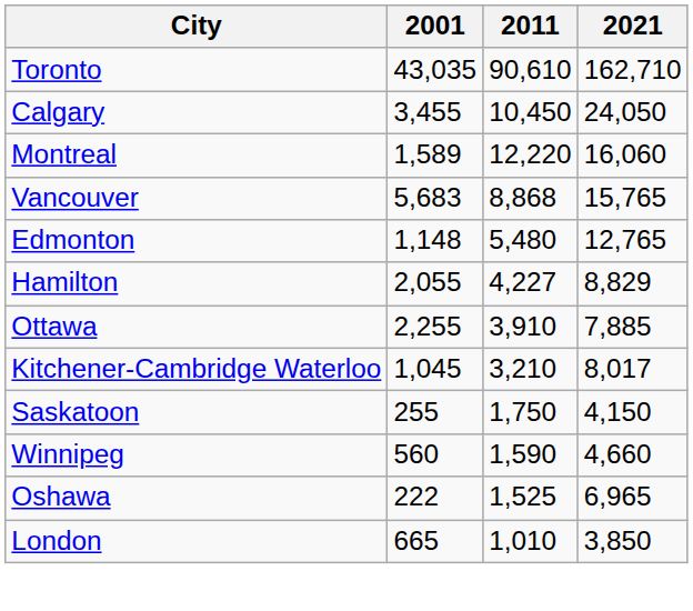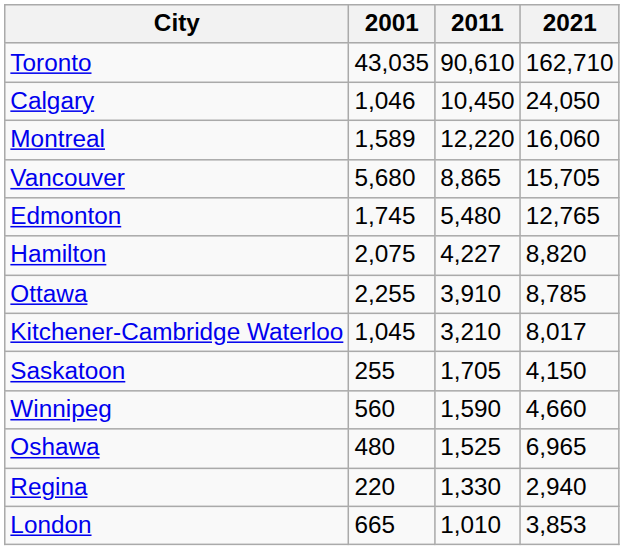Calgary | 2001: 3,455 -> 1,046
Vancouver | 2001: 5,683 -> 5,680
Vancouver | 2011: 8,868 -> 8,865
Vancouver | 2021: 15,765 -> 15,705
Edmonton | 2001: 1,148 -> 1,745
Hamilton | 2001: 2,055 -> 2,075
Hamilton | 2021: 8,829 -> 8,820
Ottawa | 2021: 7,885 -> 8,785
Saskatoon | 2011: 1,750 -> 1,705
Oshawa | 2001: 222 -> 480
+ row: Regina | 220 | 1,330 | 2,940
London | 2021: 3,850 -> 3,853
